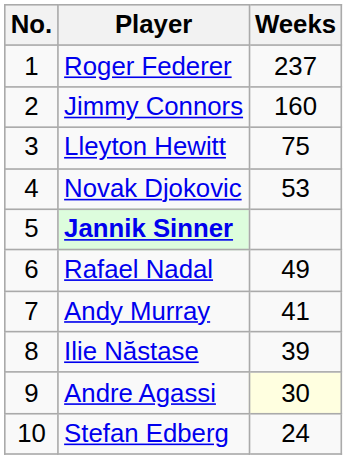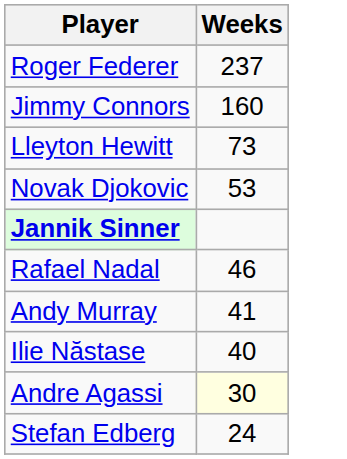- column: No. | 1 | 2 | 3 | 4 | 5 | 6 | 7 | 8 | 9 | 10
Lleyton Hewitt | Weeks: 75 -> 73
Rafael Nadal | Weeks: 49 -> 46
Ilie Năstase | Weeks: 39 -> 40
